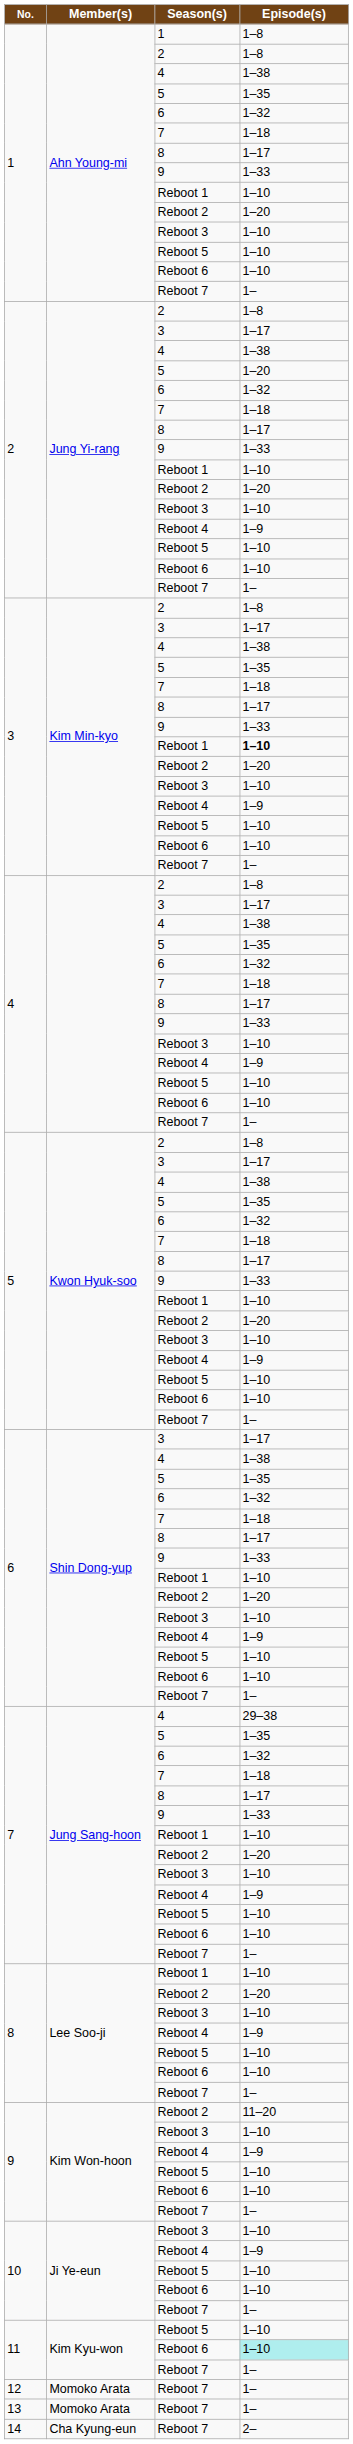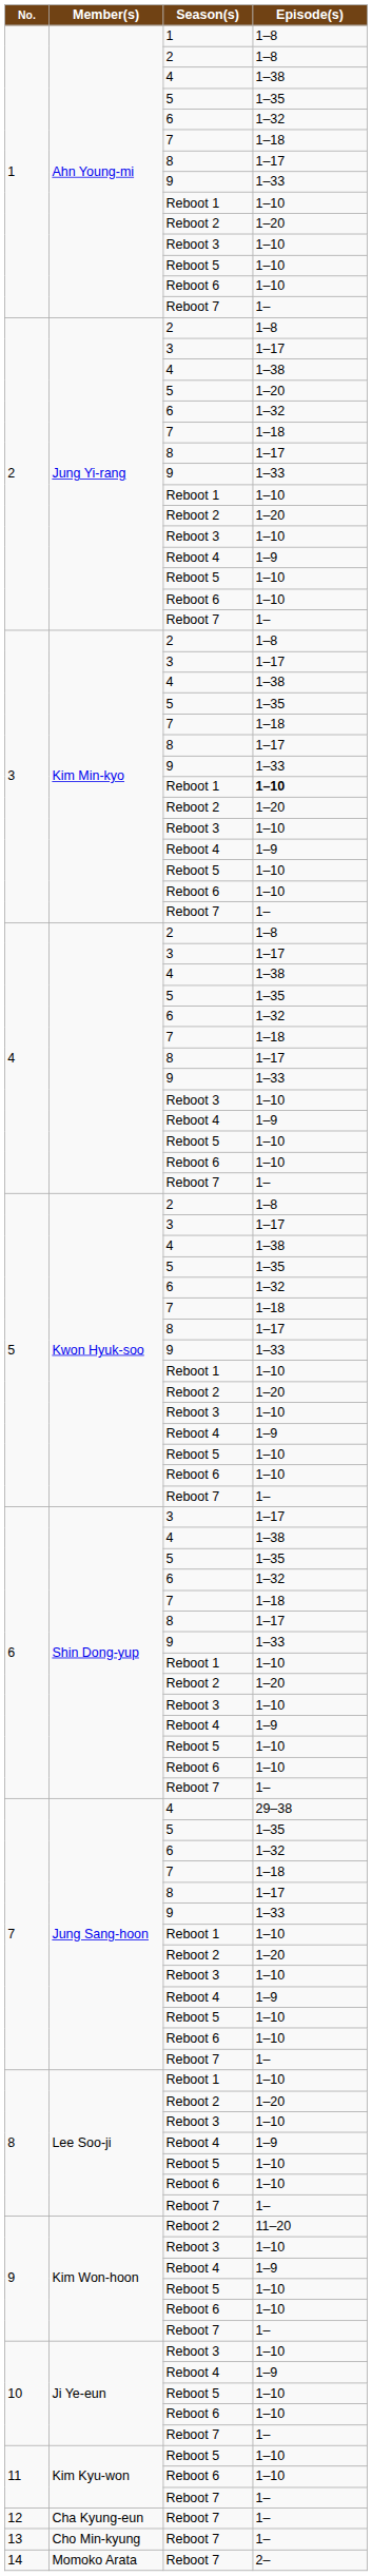11 / Reboot 6 | Episode(s): paleturquoise background -> no background
12 / Reboot 7 | Member(s): Momoko Arata -> Cha Kyung-eun
13 / Reboot 7 | Member(s): Momoko Arata -> Cho Min-kyung
14 / Reboot 7 | Member(s): Cha Kyung-eun -> Momoko Arata
